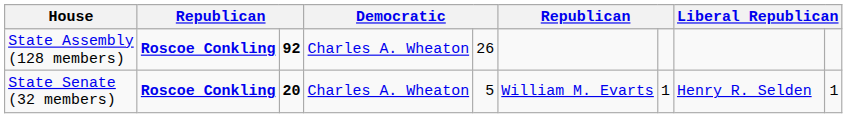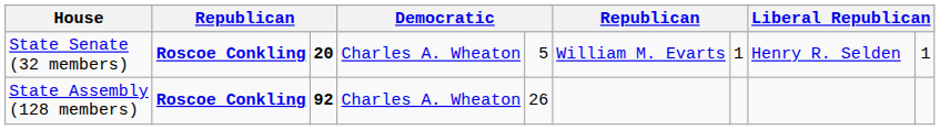rows swapped: State Senate (32 members) <-> State Assembly (128 members)
